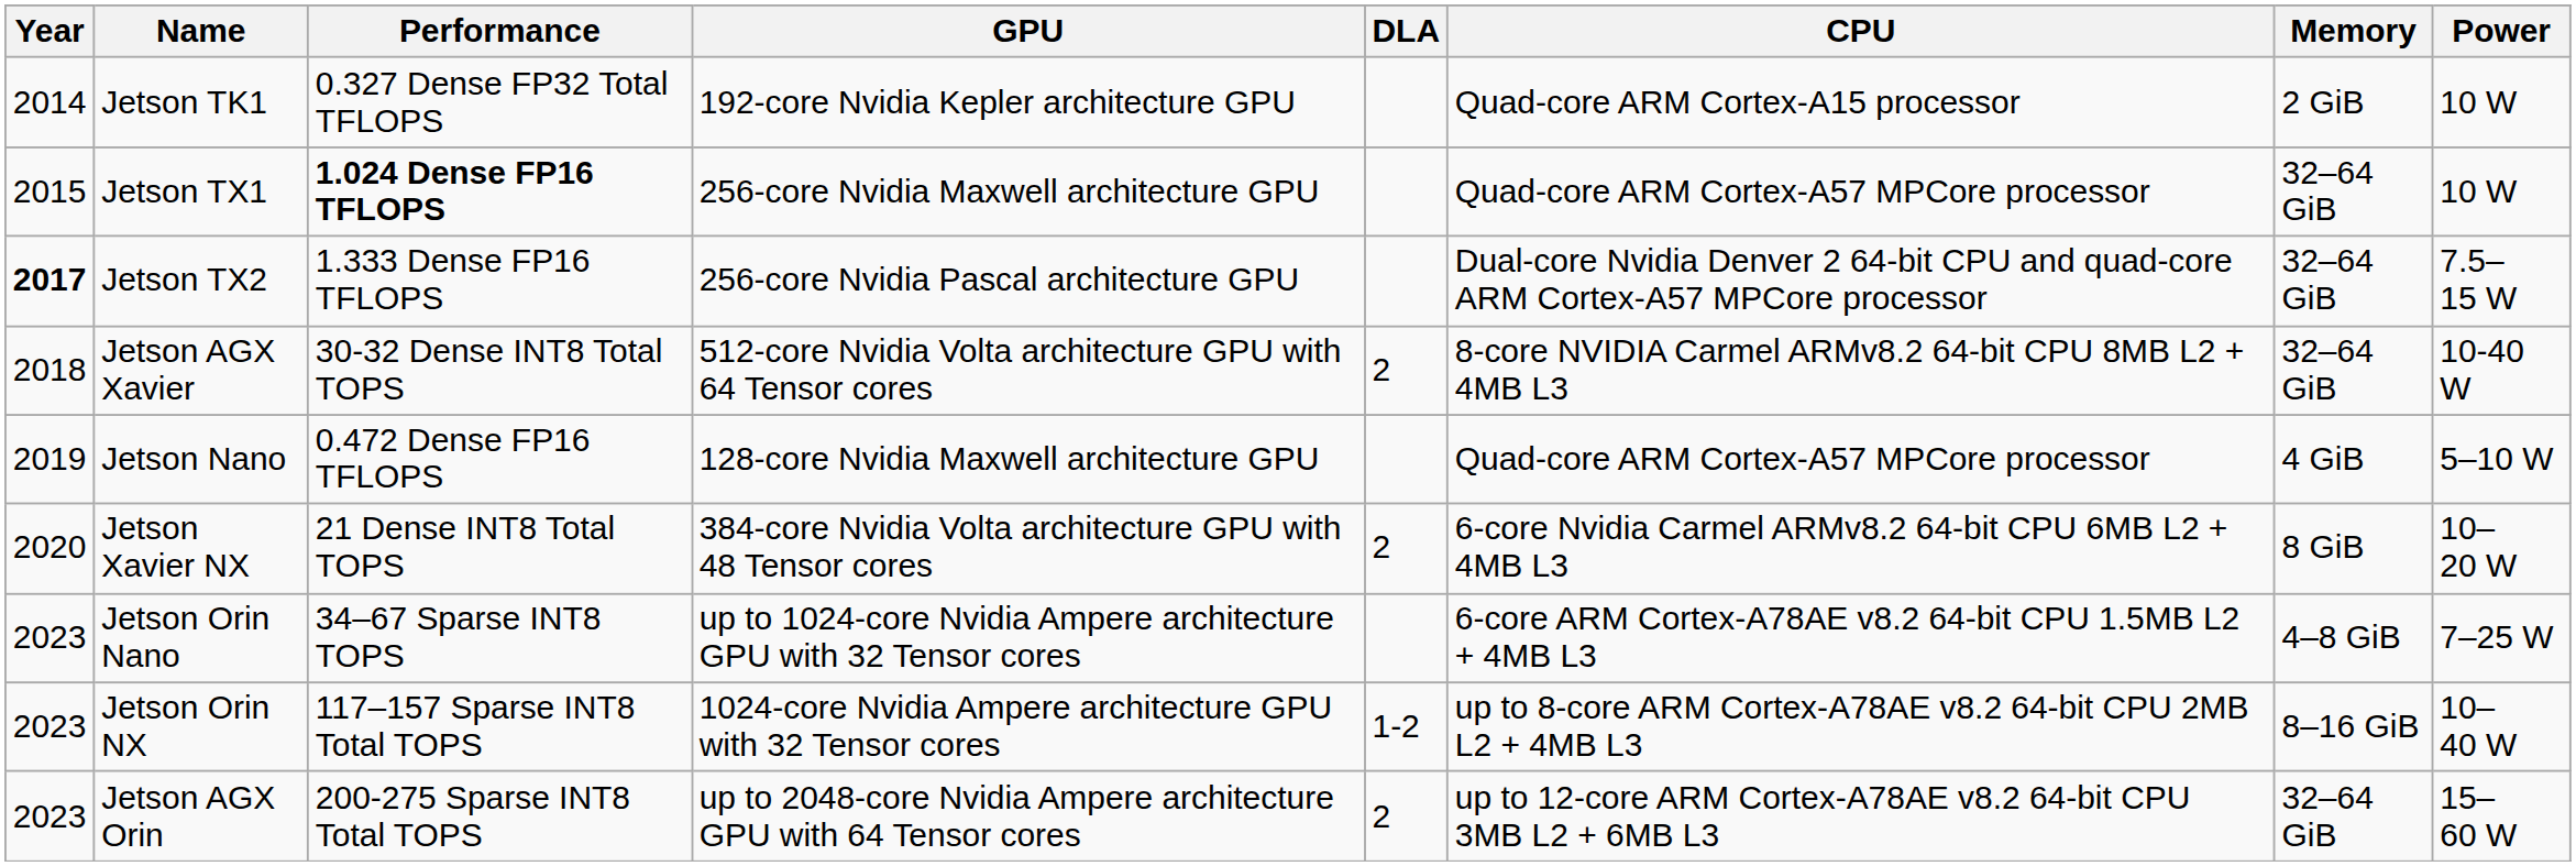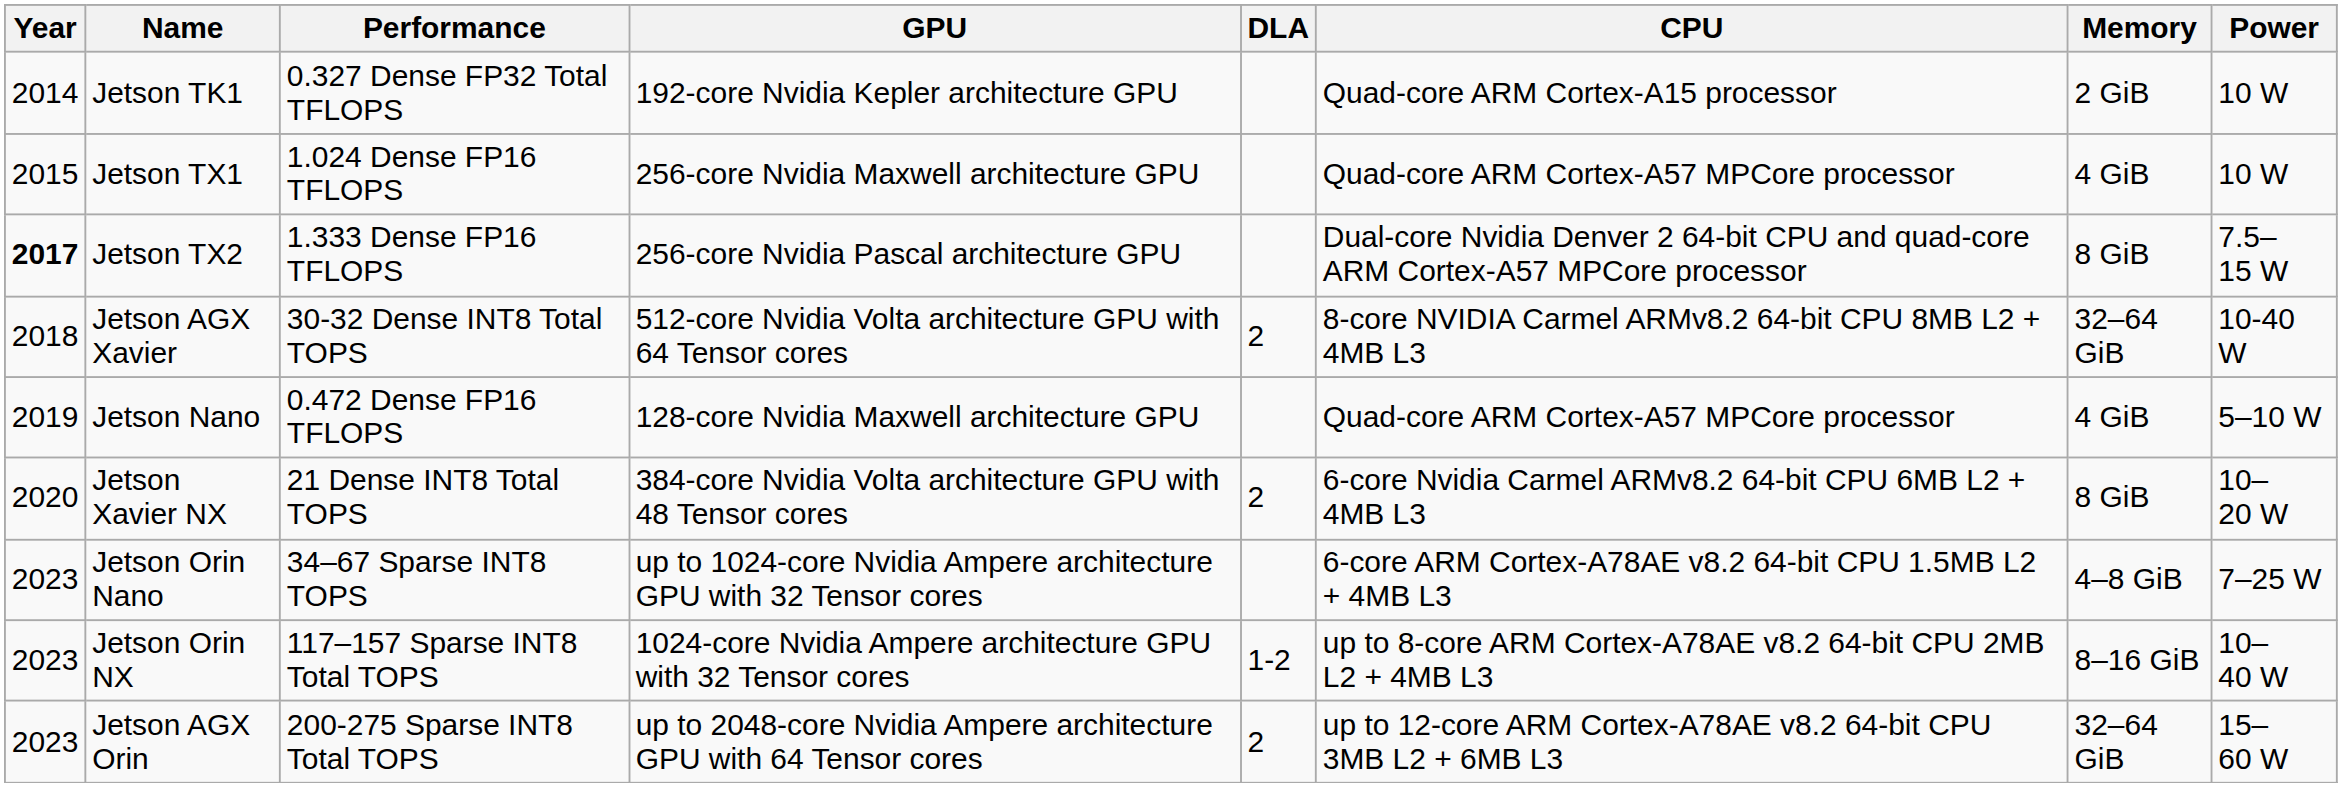Jetson TX1 | Performance: bold -> normal
Jetson TX1 | Memory: 32–64 GiB -> 4 GiB
Jetson TX2 | Memory: 32–64 GiB -> 8 GiB
